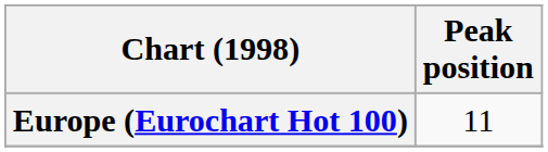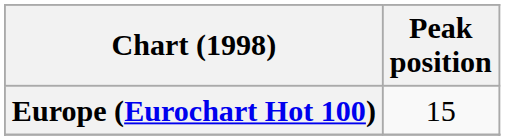Europe (Eurochart Hot 100) | Peak position: 11 -> 15
